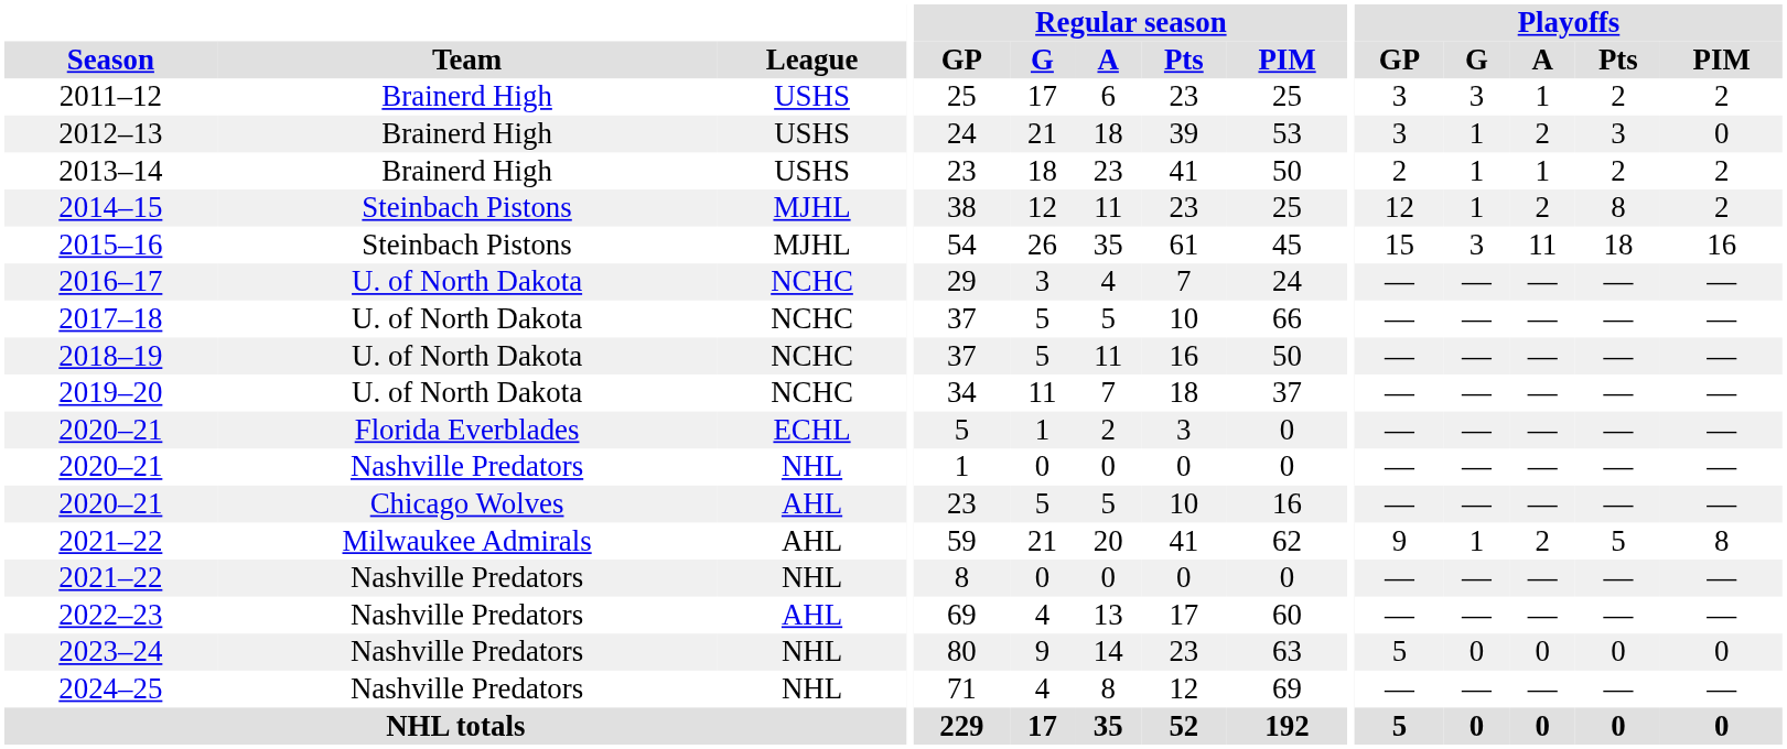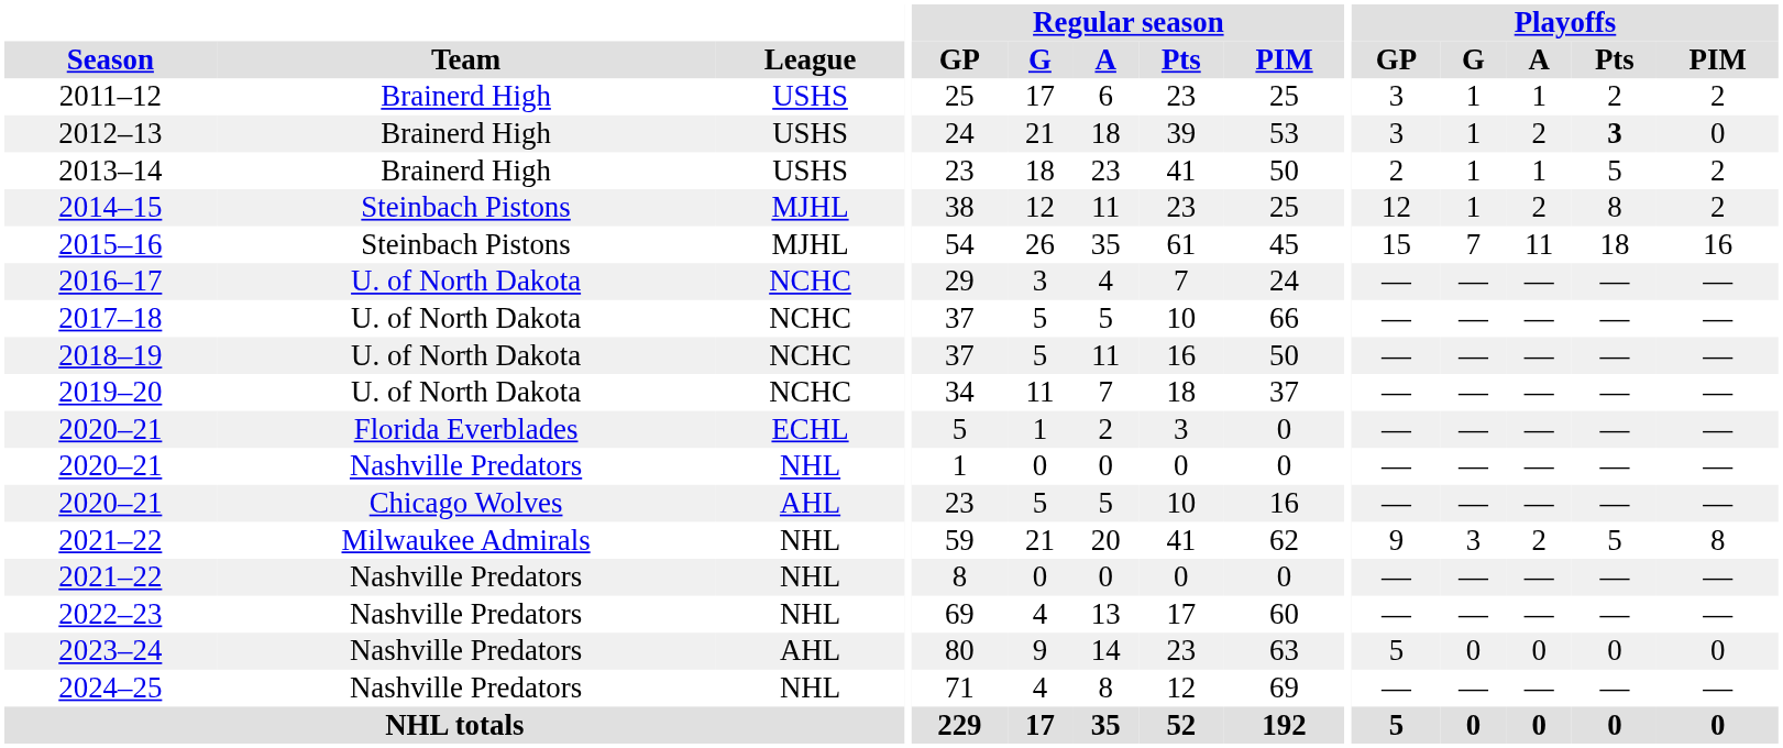2011–12 | Playoffs / G: 3 -> 1
2012–13 | Playoffs / Pts: normal -> bold
2013–14 | Playoffs / Pts: 2 -> 5
2015–16 | Playoffs / G: 3 -> 7
2021–22 / Milwaukee Admirals | League: AHL -> NHL
2021–22 / Milwaukee Admirals | Playoffs / G: 1 -> 3
2022–23 | League: AHL -> NHL
2023–24 | League: NHL -> AHL
